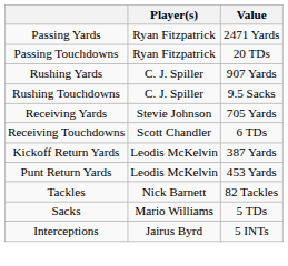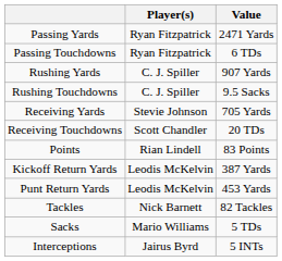Passing Touchdowns | Value: 20 TDs -> 6 TDs
Receiving Touchdowns | Value: 6 TDs -> 20 TDs
+ row: Points | Rian Lindell | 83 Points
